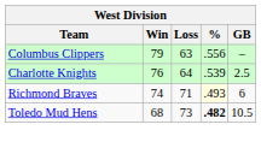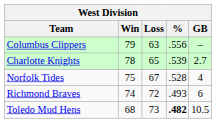Charlotte Knights | Win: 76 -> 78
Charlotte Knights | Loss: 64 -> 65
Charlotte Knights | GB: 2.5 -> 2.7
+ row: Norfolk Tides | 75 | 67 | .528 | 4
Richmond Braves | Loss: 71 -> 72
Richmond Braves | %: lightyellow background -> no background
